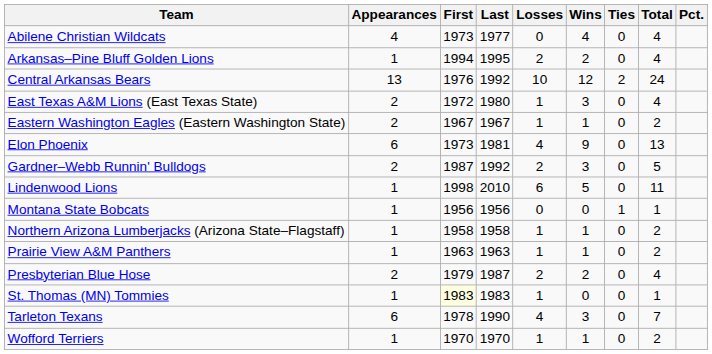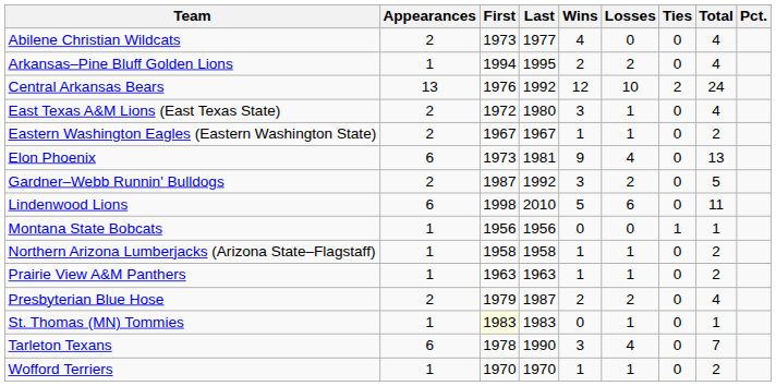columns swapped: Wins <-> Losses
Abilene Christian Wildcats | Appearances: 4 -> 2
Lindenwood Lions | Appearances: 1 -> 6
